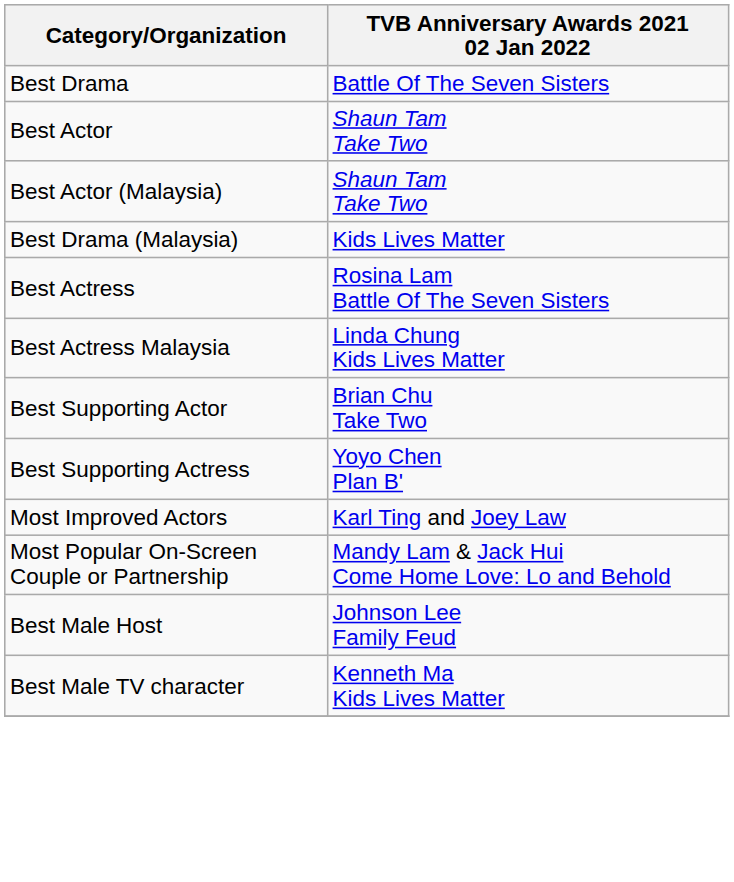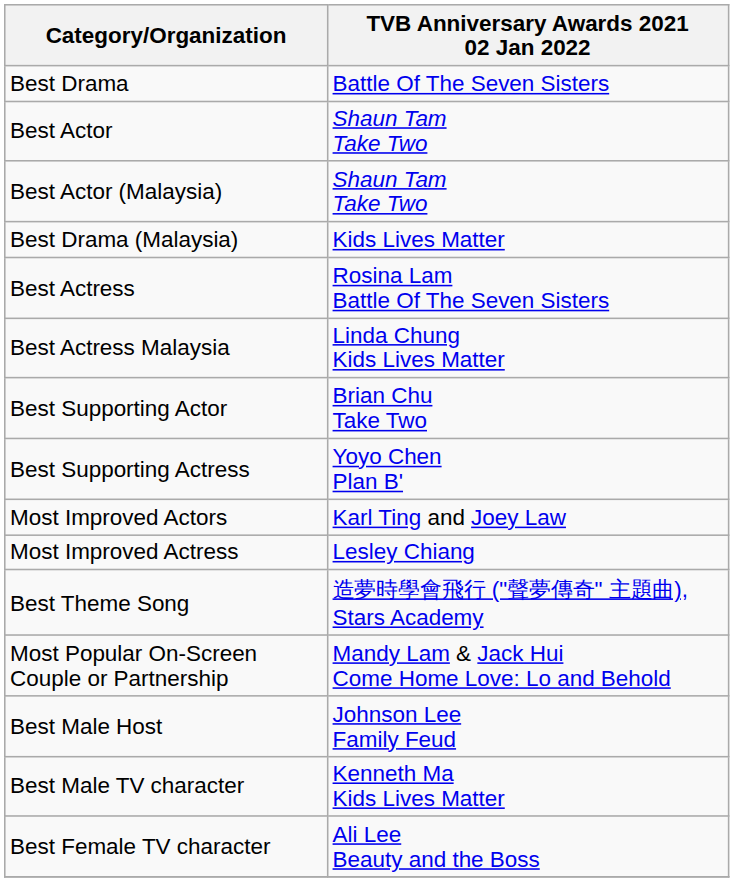+ row: Most Improved Actress | Lesley Chiang
+ row: Best Theme Song | 造夢時學會飛行 ("聲夢傳奇" 主題曲), Stars Academy
+ row: Best Female TV character | Ali Lee Beauty and the Boss
